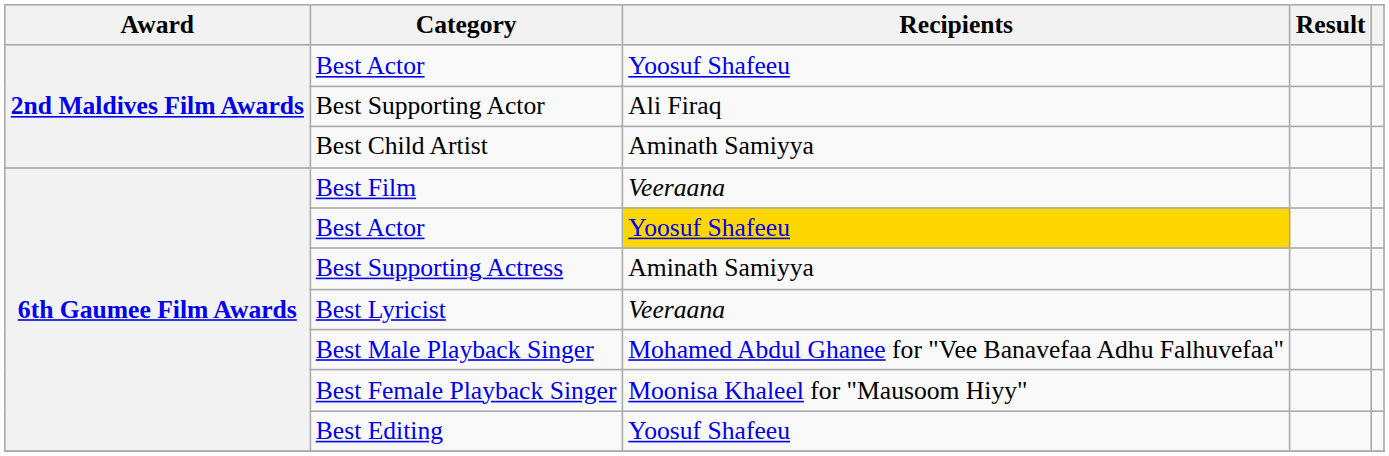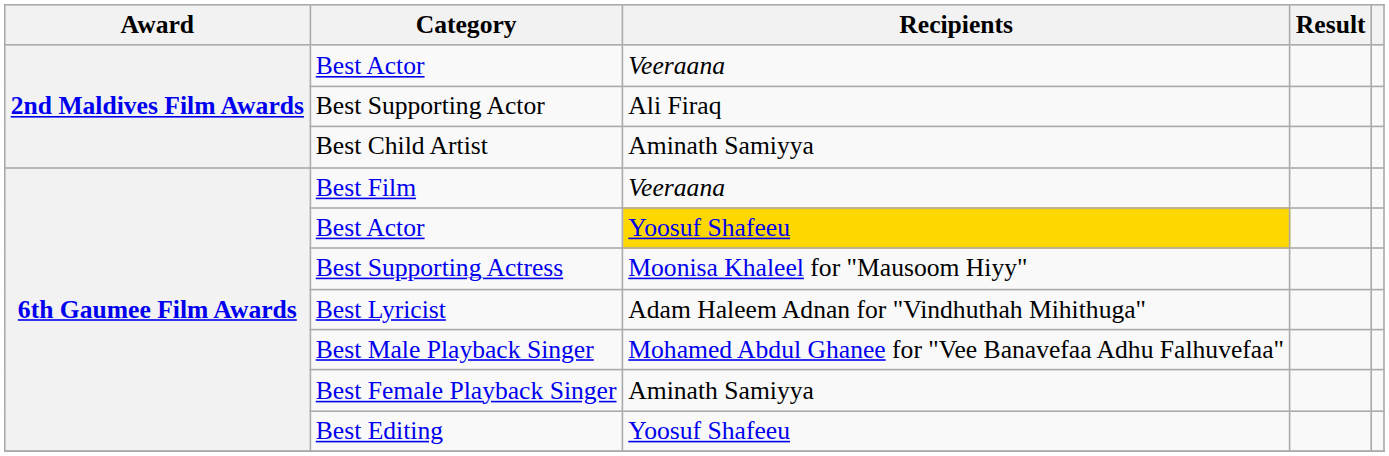2nd Maldives Film Awards / Best Actor | Recipients: Yoosuf Shafeeu -> Veeraana
Best Supporting Actress | Recipients: Aminath Samiyya -> Moonisa Khaleel for "Mausoom Hiyy"
Best Lyricist | Recipients: Veeraana -> Adam Haleem Adnan for "Vindhuthah Mihithuga"
Best Female Playback Singer | Recipients: Moonisa Khaleel for "Mausoom Hiyy" -> Aminath Samiyya
